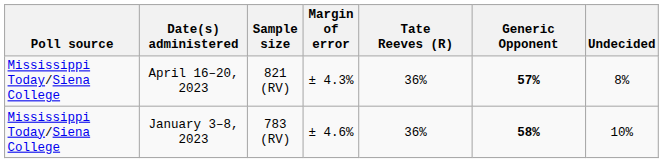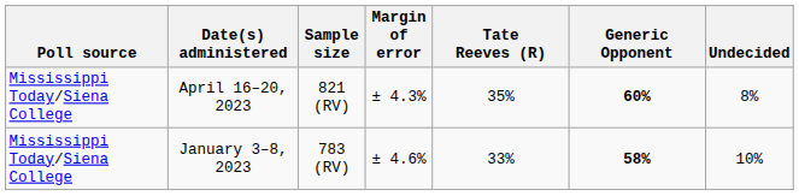April 16–20, 2023 | Tate Reeves (R): 36% -> 35%
April 16–20, 2023 | Generic Opponent: 57% -> 60%
January 3–8, 2023 | Tate Reeves (R): 36% -> 33%
